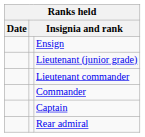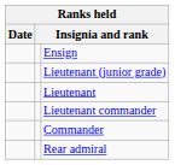+ row: Lieutenant
- row: Captain
